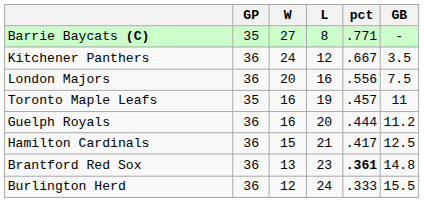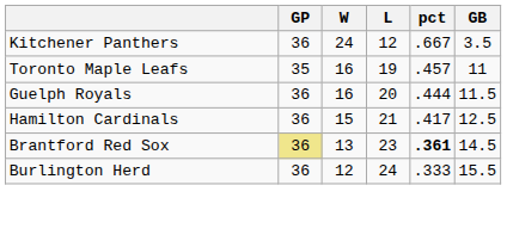- row: Barrie Baycats (C) | 35 | 27 | 8 | .771 | -
- row: London Majors | 36 | 20 | 16 | .556 | 7.5
Guelph Royals | GB: 11.2 -> 11.5
Brantford Red Sox | GP: no background -> khaki background
Brantford Red Sox | GB: 14.8 -> 14.5
